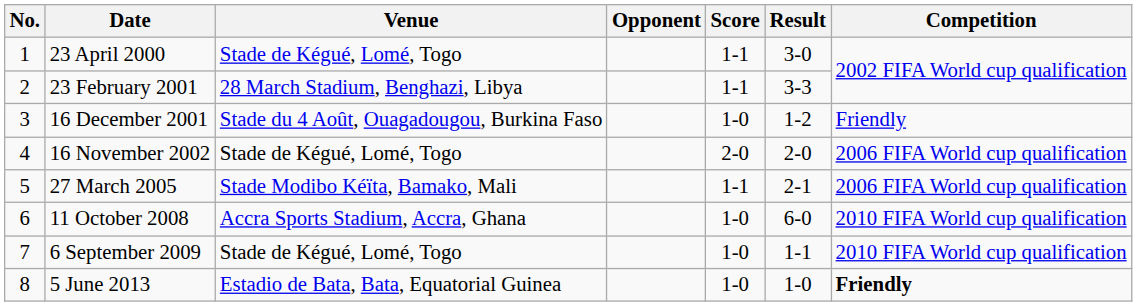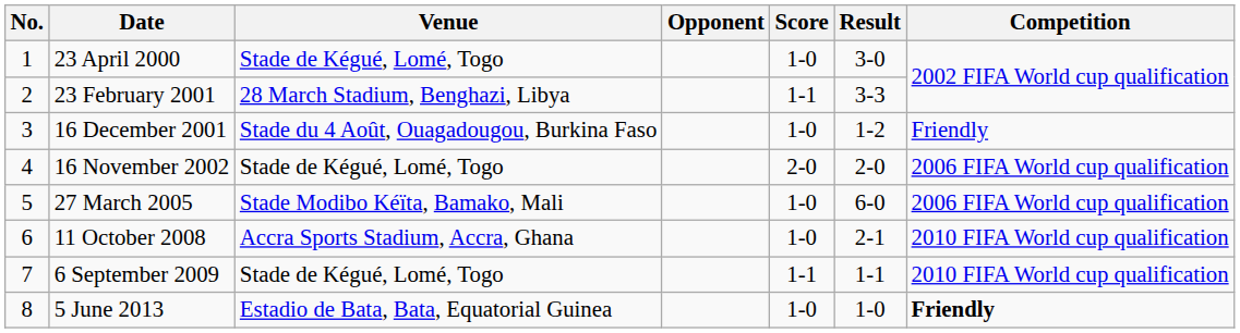23 April 2000 | Score: 1-1 -> 1-0
27 March 2005 | Score: 1-1 -> 1-0
27 March 2005 | Result: 2-1 -> 6-0
11 October 2008 | Result: 6-0 -> 2-1
6 September 2009 | Score: 1-0 -> 1-1
